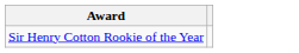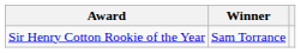+ column: Winner | Sam Torrance
